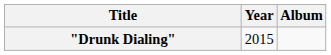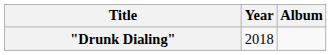"Drunk Dialing" | Year: 2015 -> 2018
